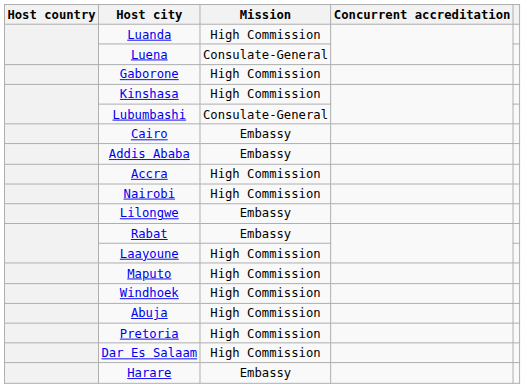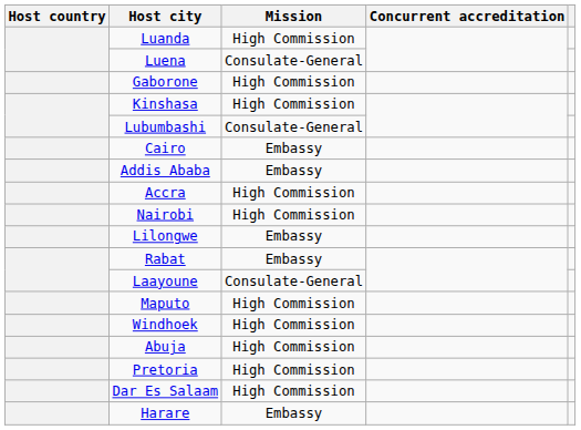Laayoune | Mission: High Commission -> Consulate-General
